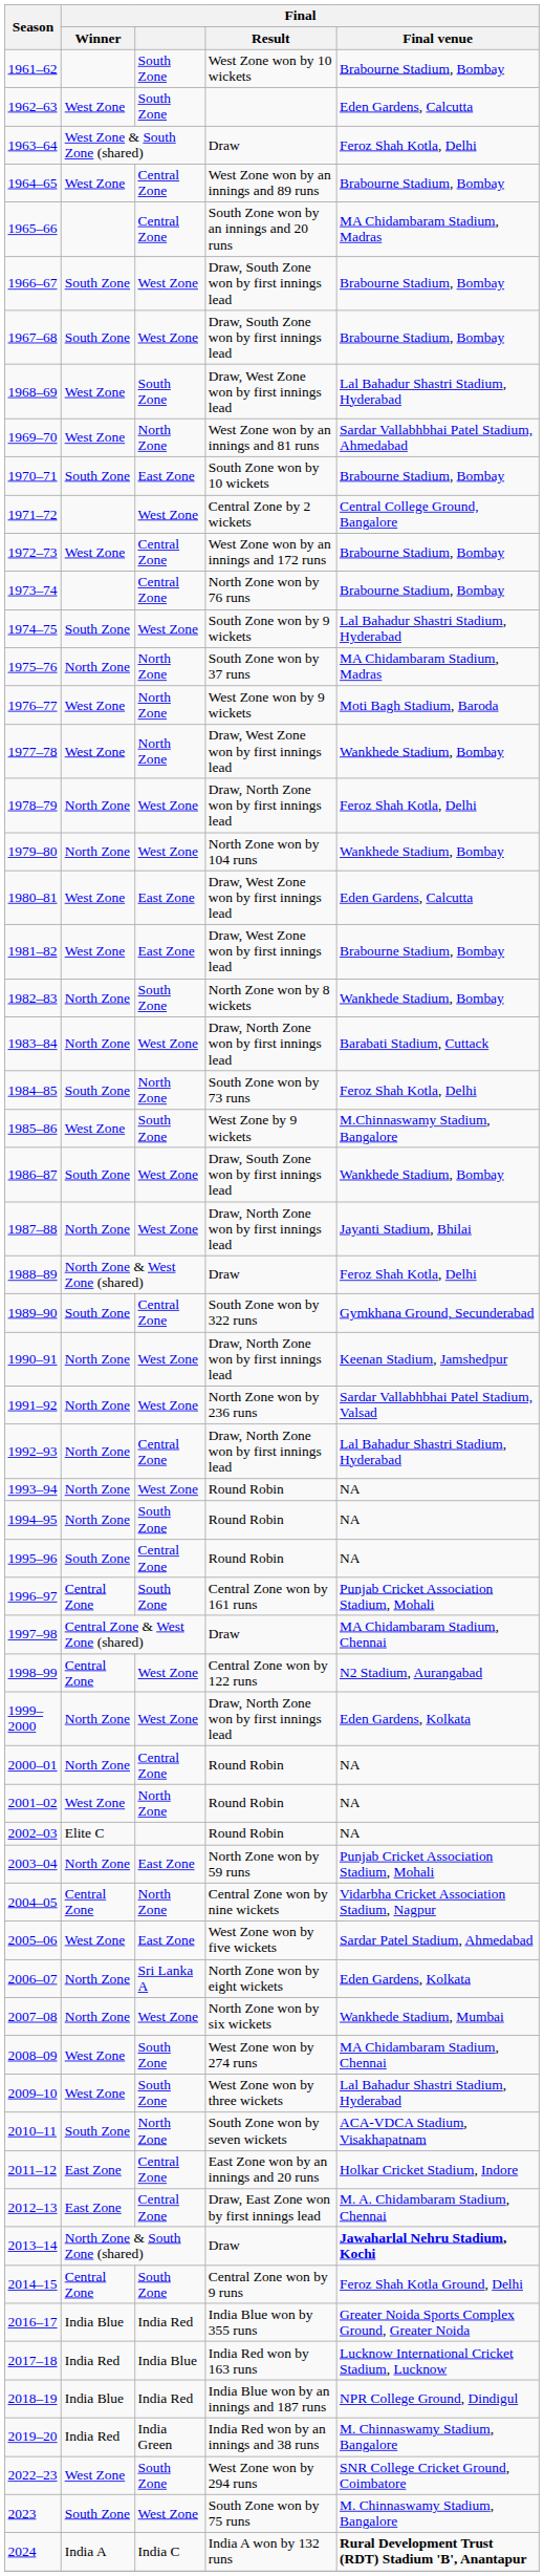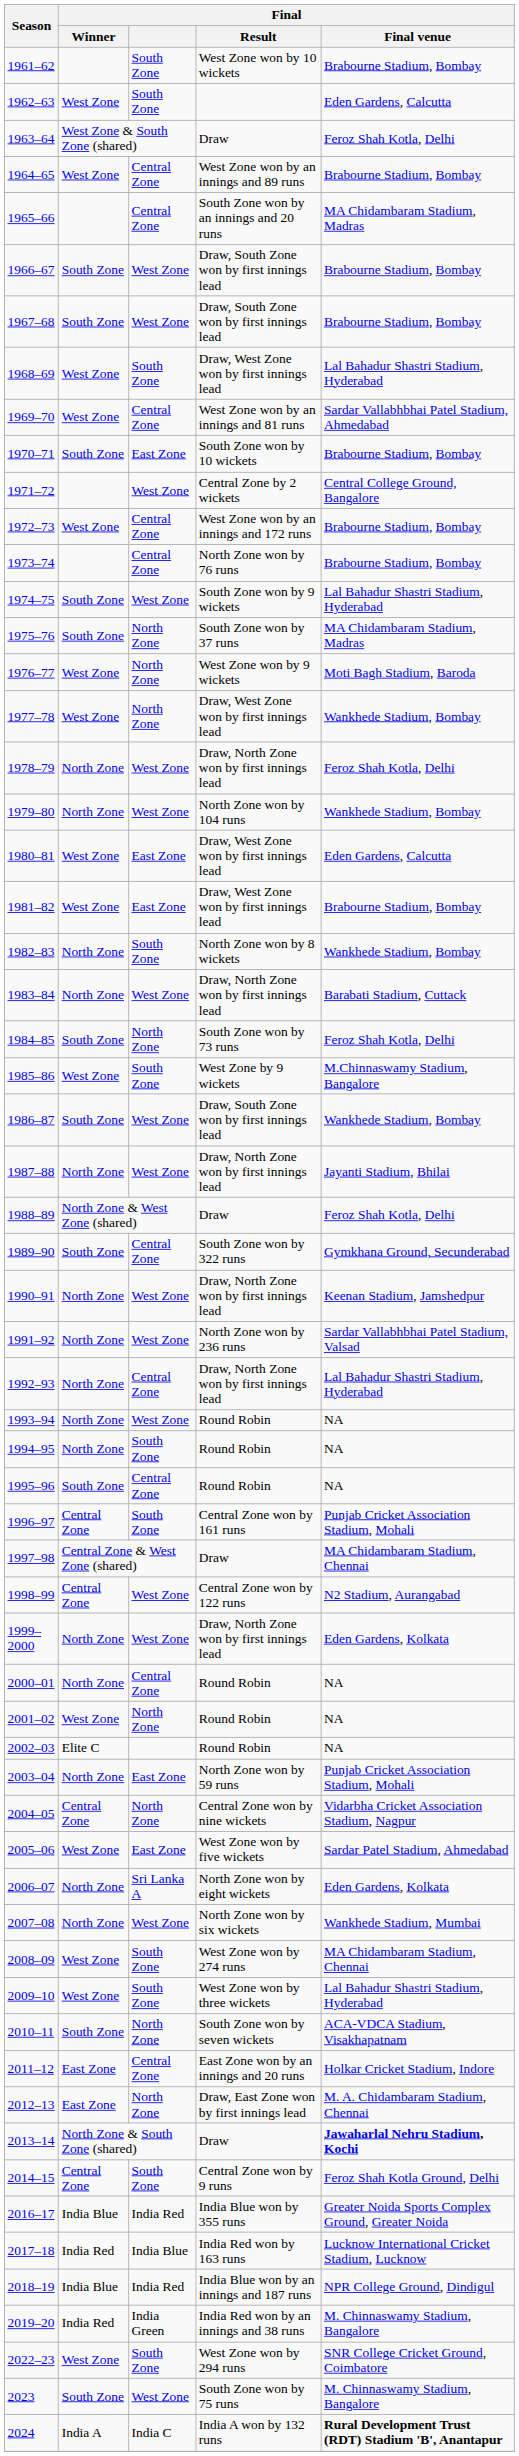1969–70 | Final: North Zone -> Central Zone
1975–76 | Final / Winner: North Zone -> South Zone
2012–13 | Final: Central Zone -> North Zone
